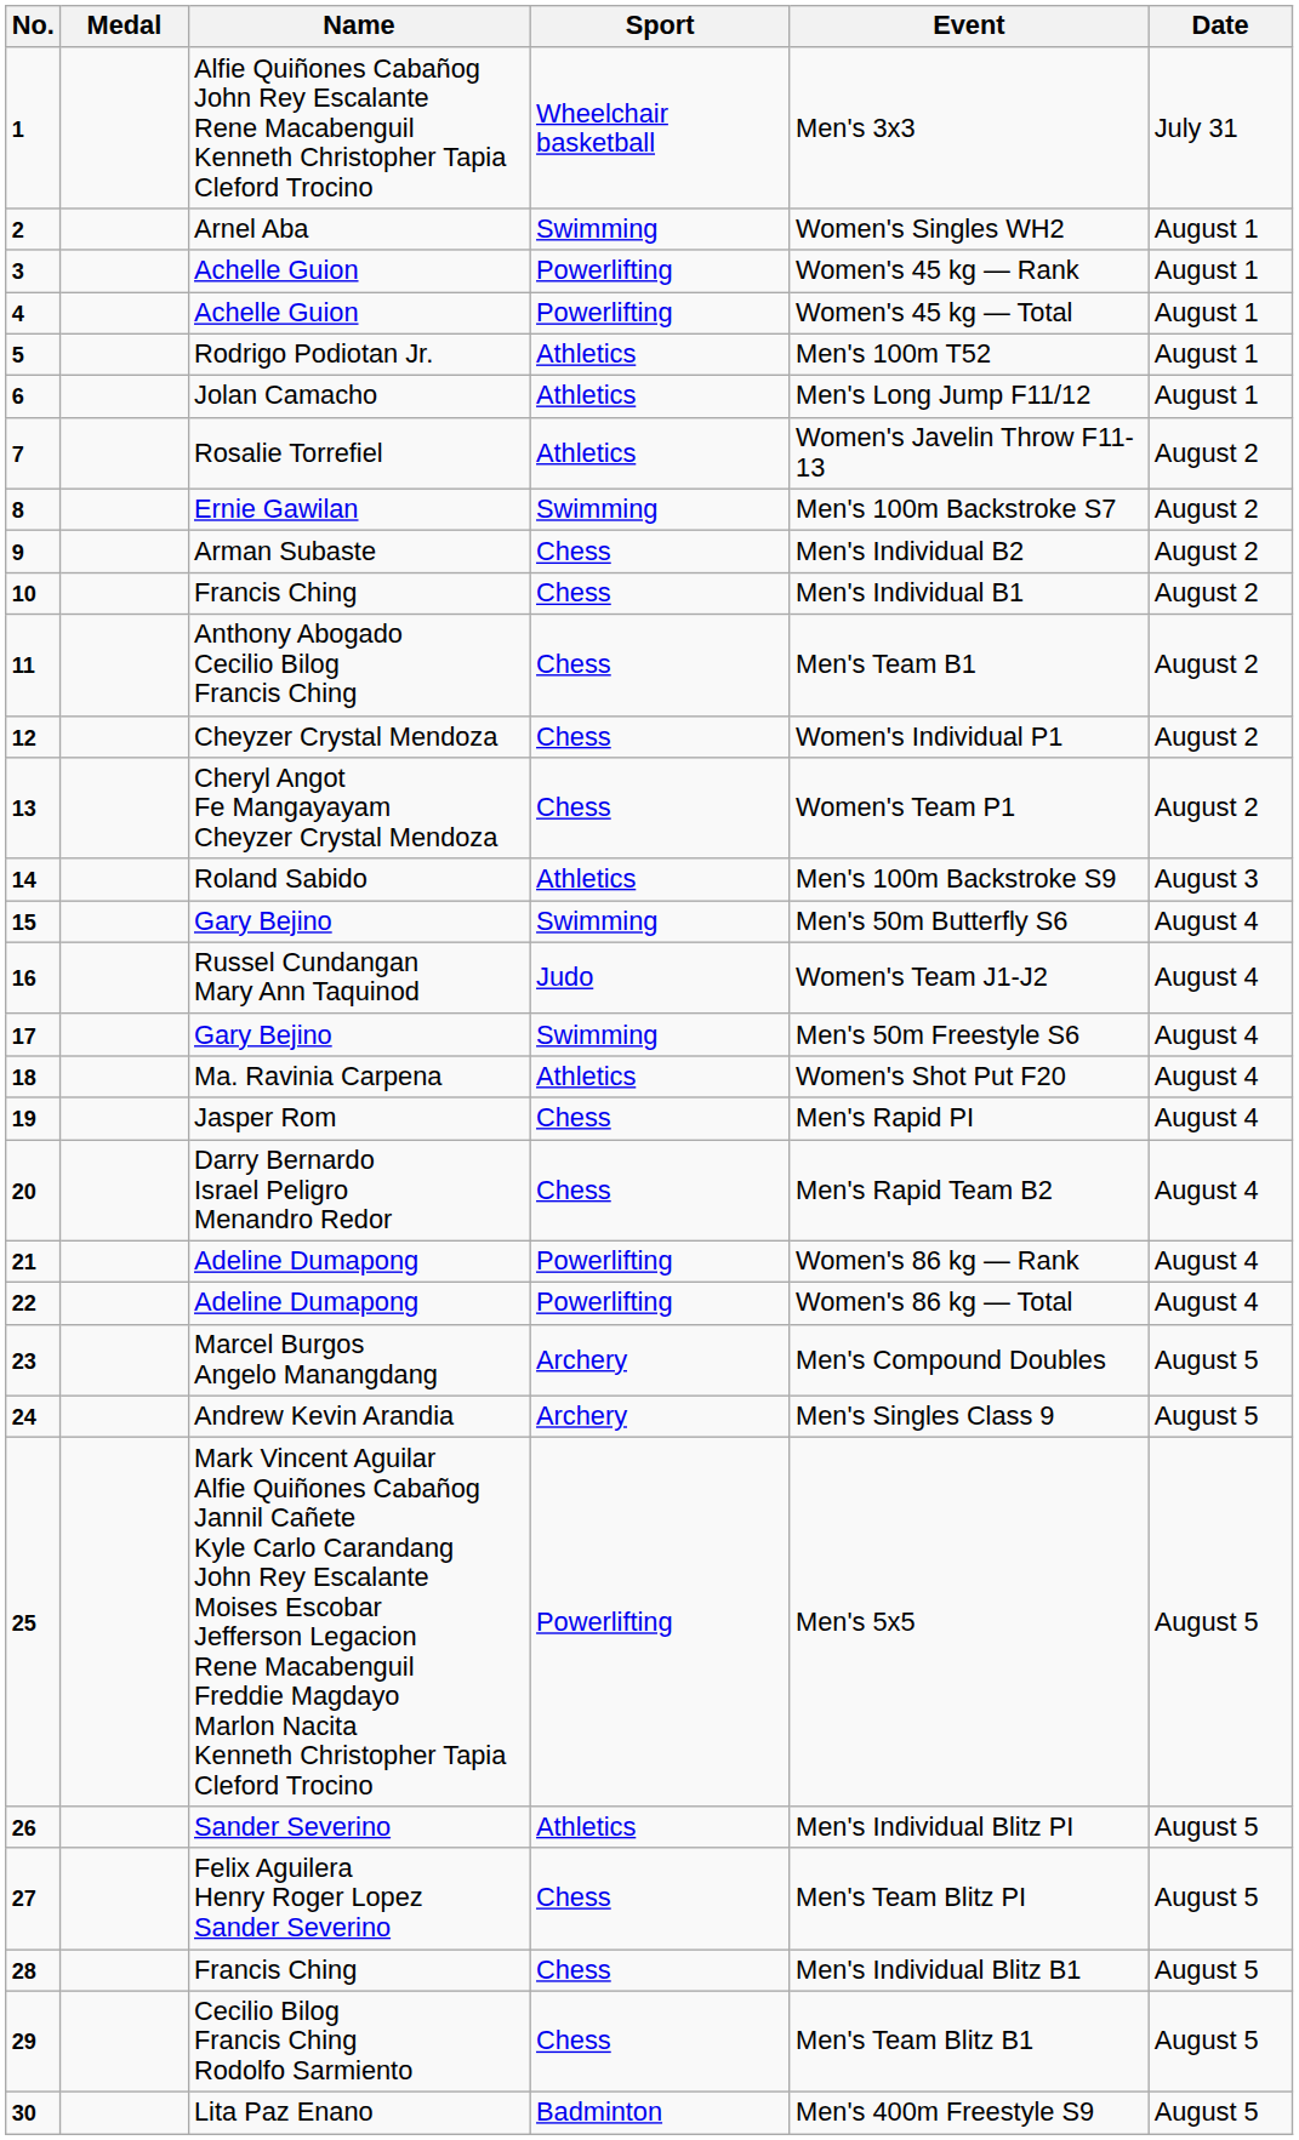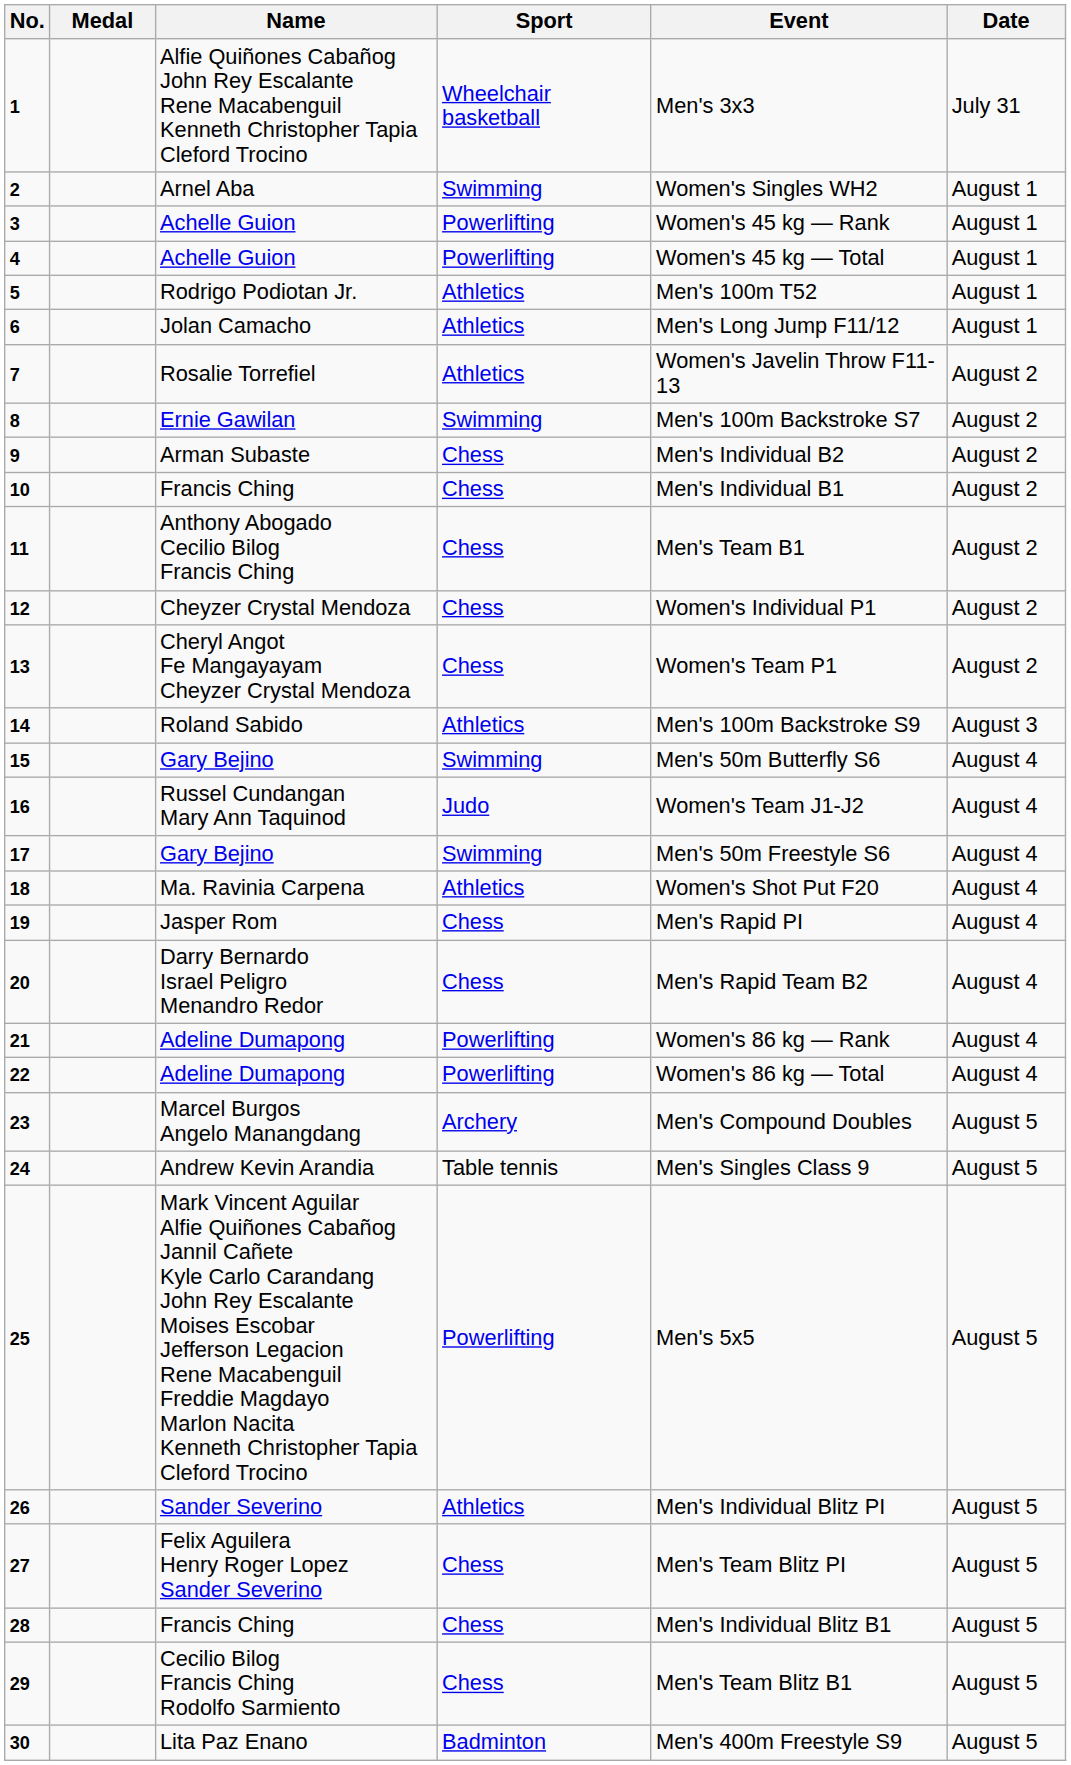24 | Sport: Archery -> Table tennis
